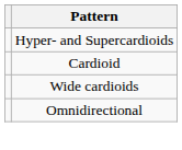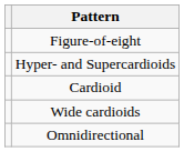+ row: Figure-of-eight
